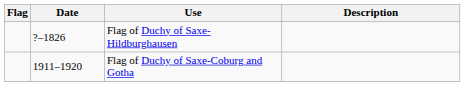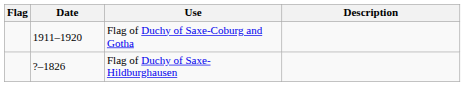rows swapped: Flag of Duchy of Saxe-Coburg and Gotha <-> Flag of Duchy of Saxe-Hildburghausen
